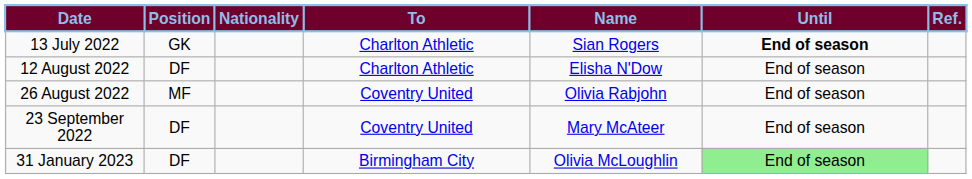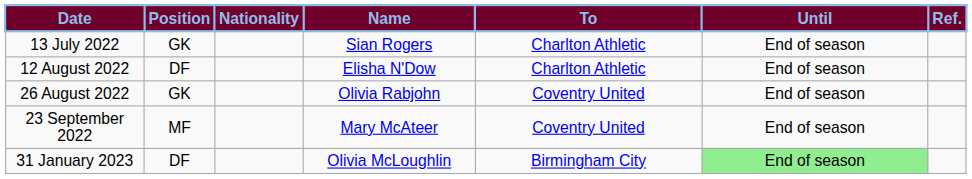columns swapped: Name <-> To
13 July 2022 | Until: bold -> normal
26 August 2022 | Position: MF -> GK
23 September 2022 | Position: DF -> MF
